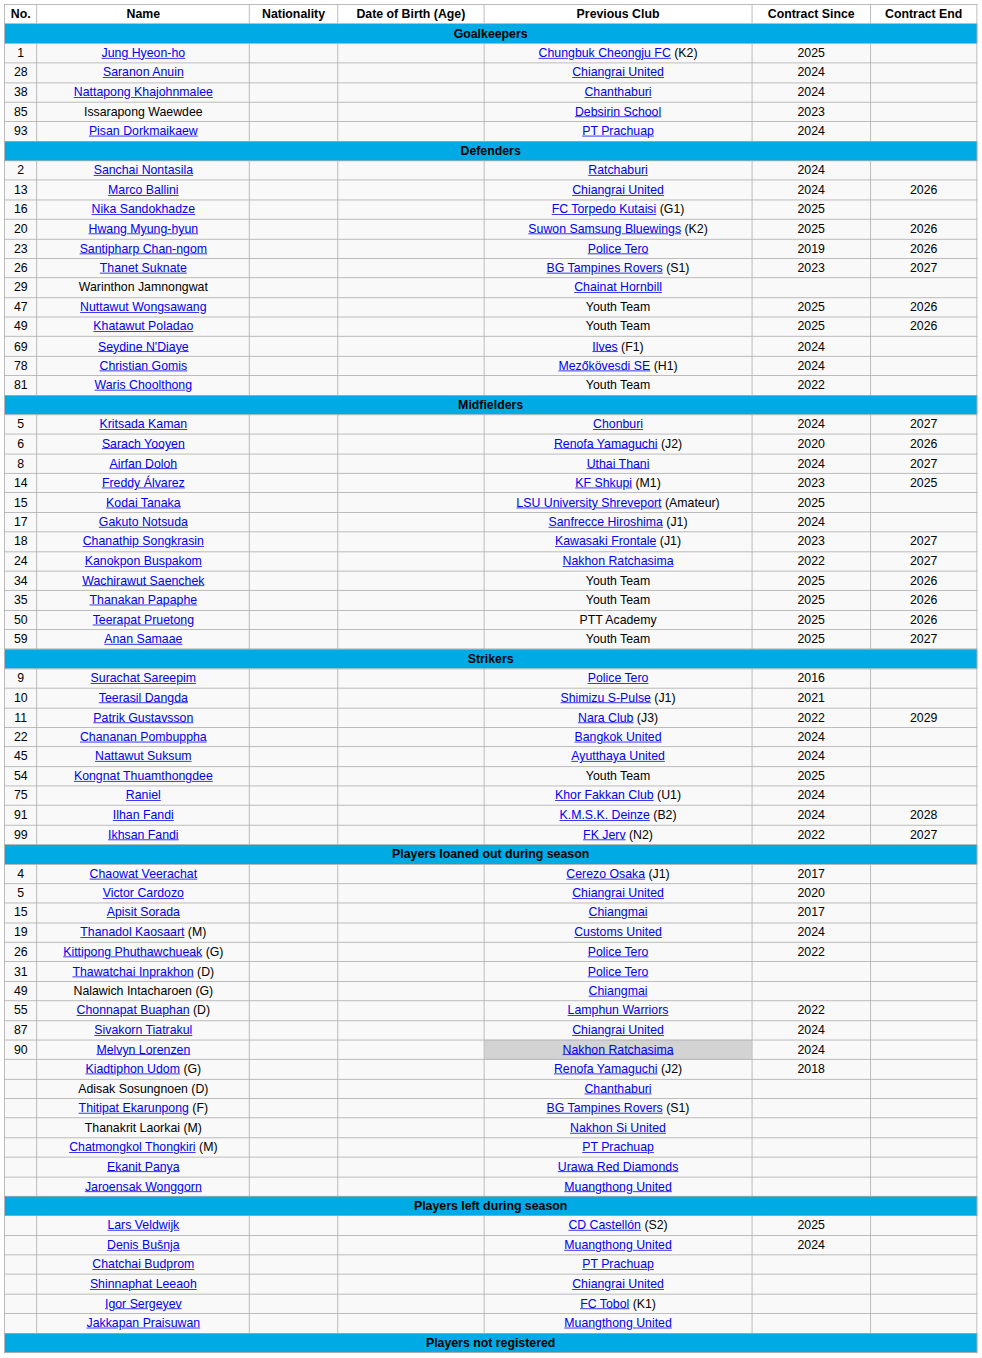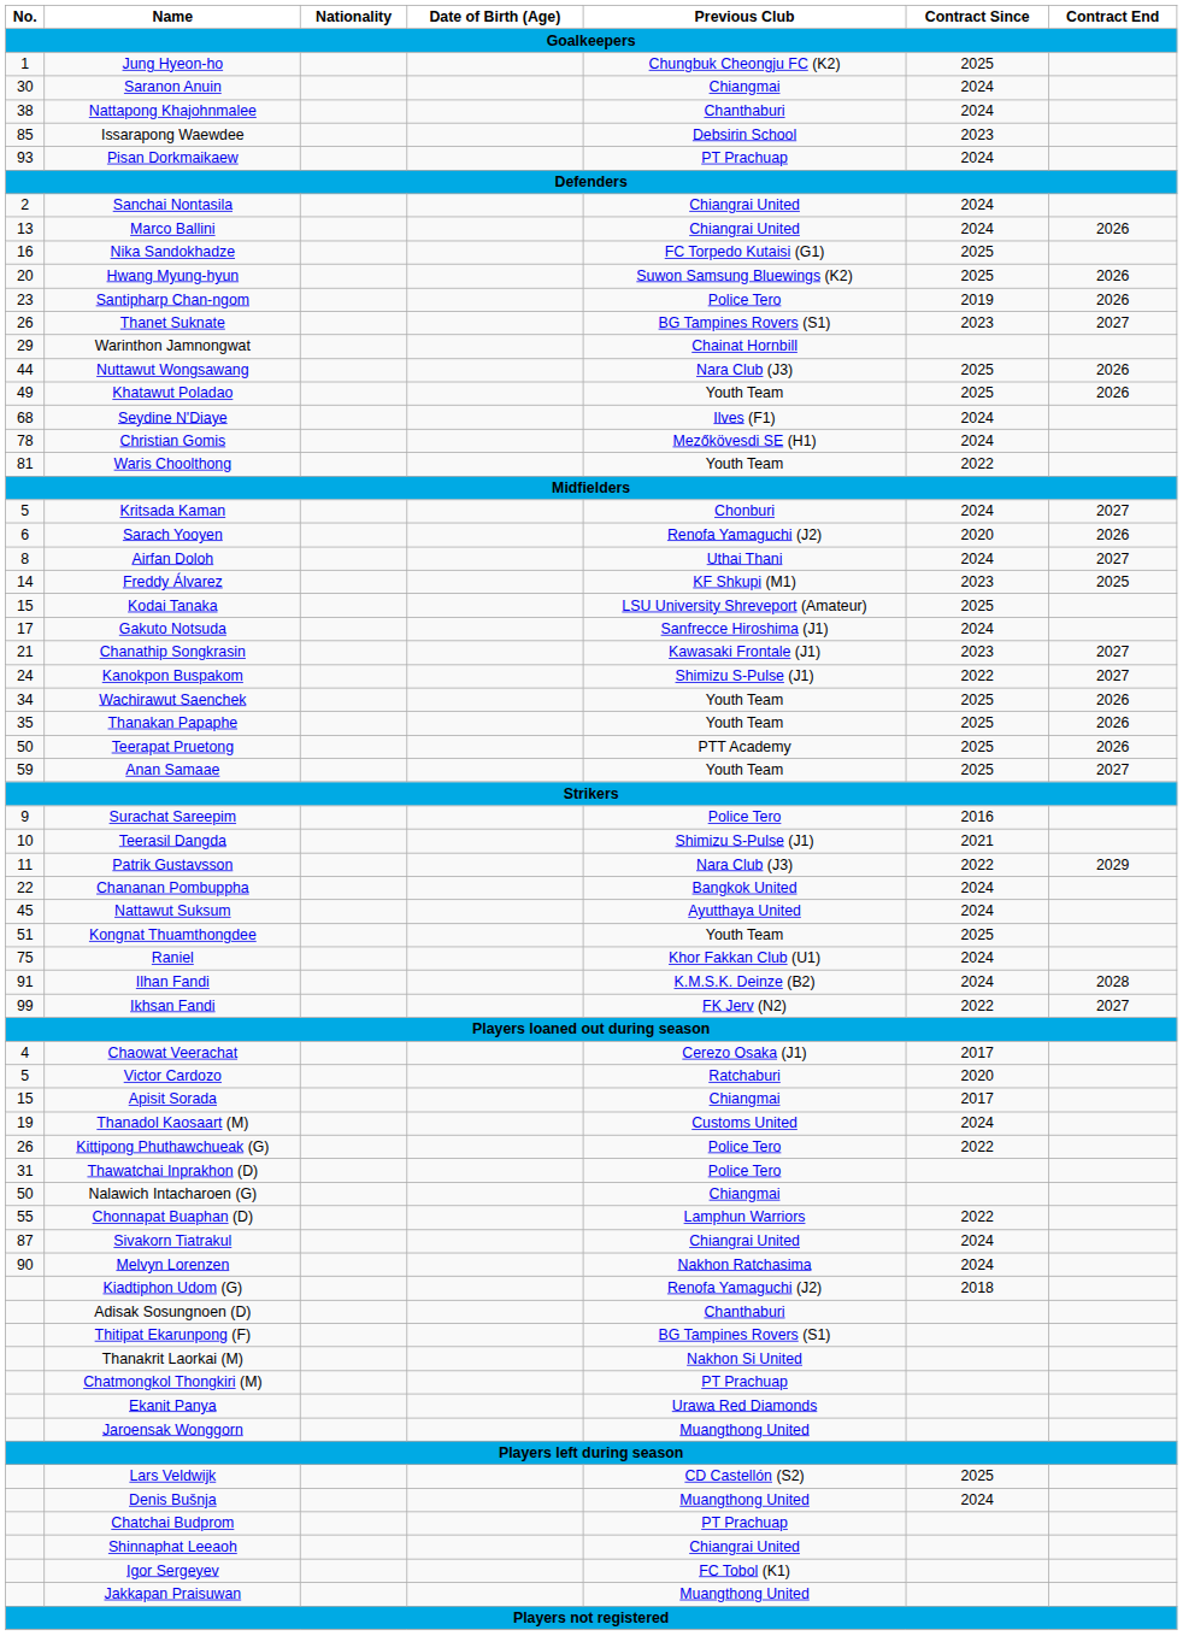Saranon Anuin | No.: 28 -> 30
Saranon Anuin | Previous Club: Chiangrai United -> Chiangmai
Sanchai Nontasila | Previous Club: Ratchaburi -> Chiangrai United
Nuttawut Wongsawang | No.: 47 -> 44
Nuttawut Wongsawang | Previous Club: Youth Team -> Nara Club (J3)
Seydine N'Diaye | No.: 69 -> 68
Chanathip Songkrasin | No.: 18 -> 21
Kanokpon Buspakom | Previous Club: Nakhon Ratchasima -> Shimizu S-Pulse (J1)
Kongnat Thuamthongdee | No.: 54 -> 51
Victor Cardozo | Previous Club: Chiangrai United -> Ratchaburi
Nalawich Intacharoen (G) | No.: 49 -> 50
Melvyn Lorenzen | Previous Club: lightgrey background -> no background
